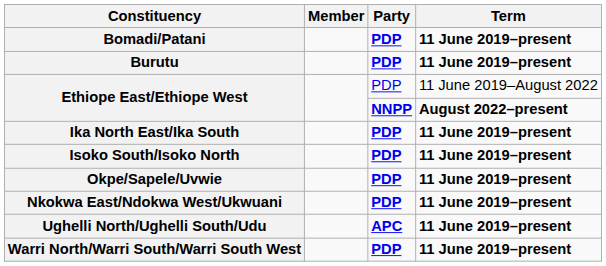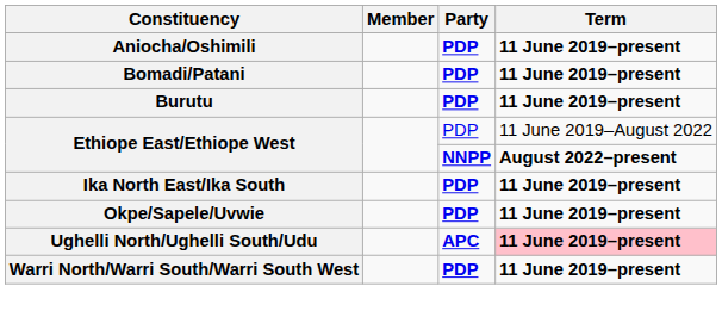+ row: Aniocha/Oshimili | PDP | 11 June 2019–present
- row: Isoko South/Isoko North | PDP | 11 June 2019–present
- row: Nkokwa East/Ndokwa West/Ukwuani | PDP | 11 June 2019–present
Ughelli North/Ughelli South/Udu | Term: no background -> pink background
